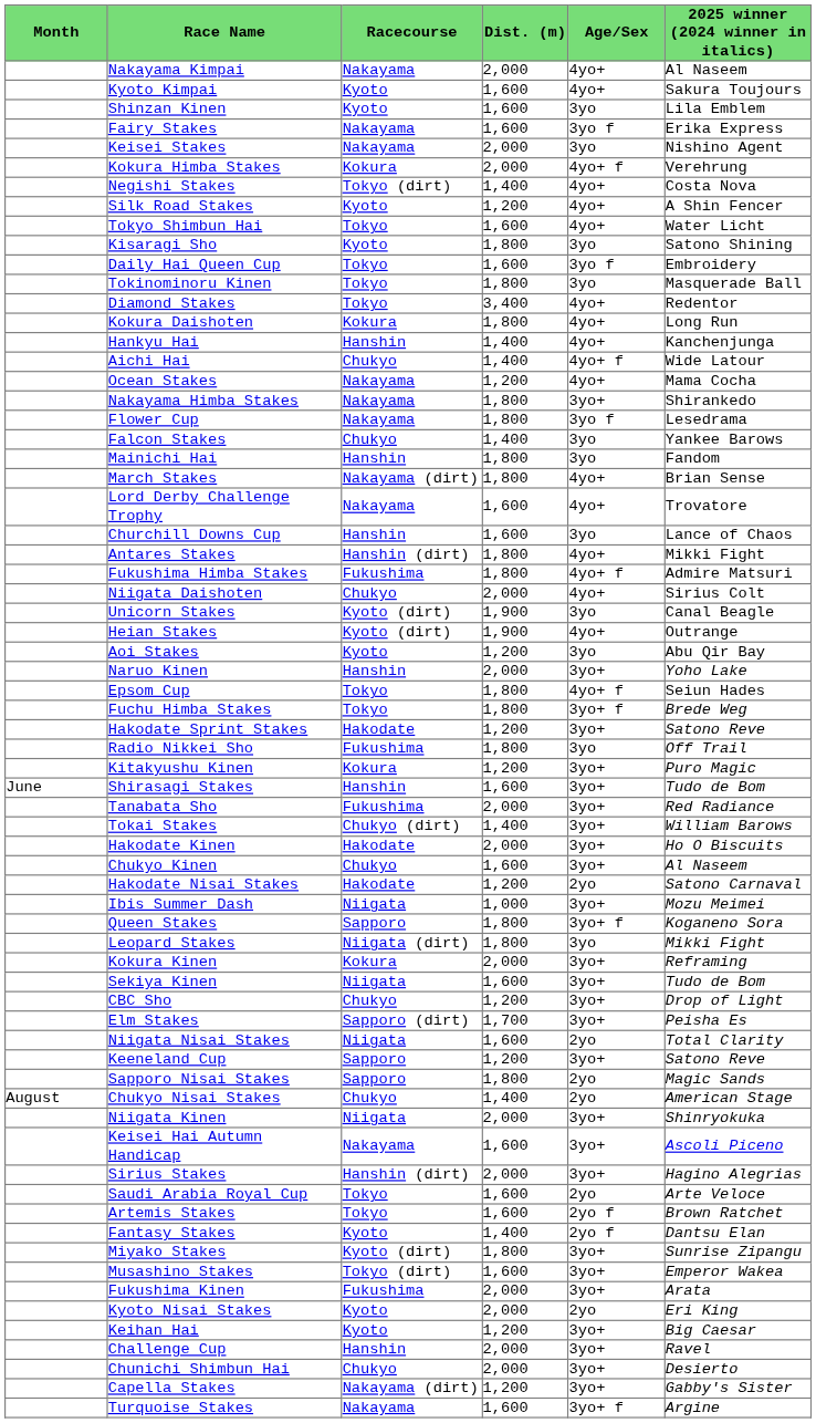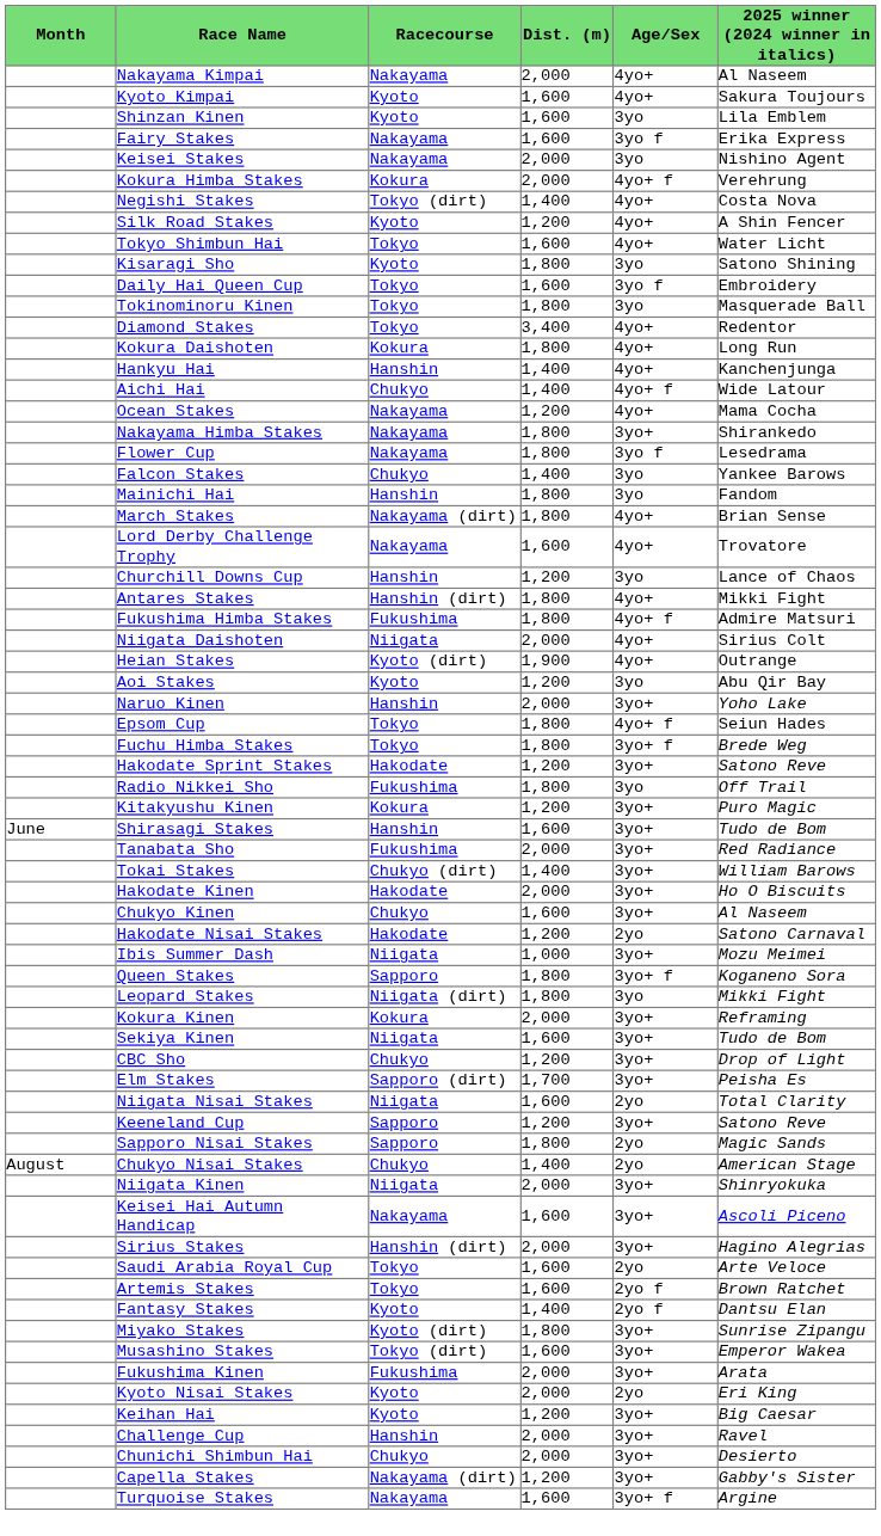Churchill Downs Cup | Dist. (m): 1,600 -> 1,200
Niigata Daishoten | Racecourse: Chukyo -> Niigata
- row: Unicorn Stakes | Kyoto (dirt) | 1,900 | 3yo | Canal Beagle
